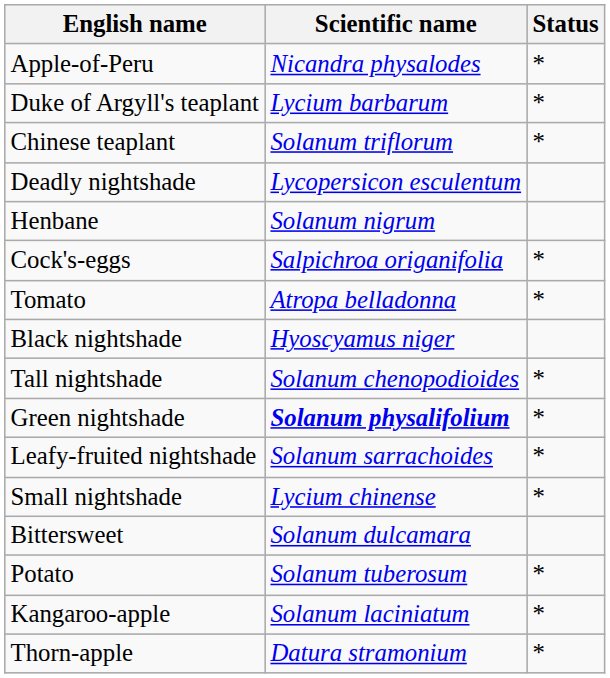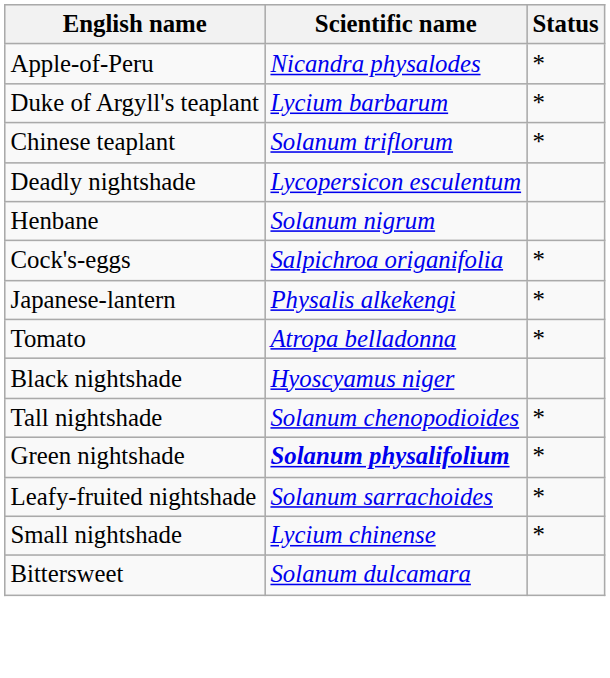+ row: Japanese-lantern | Physalis alkekengi | *
- row: Potato | Solanum tuberosum | *
- row: Kangaroo-apple | Solanum laciniatum | *
- row: Thorn-apple | Datura stramonium | *
